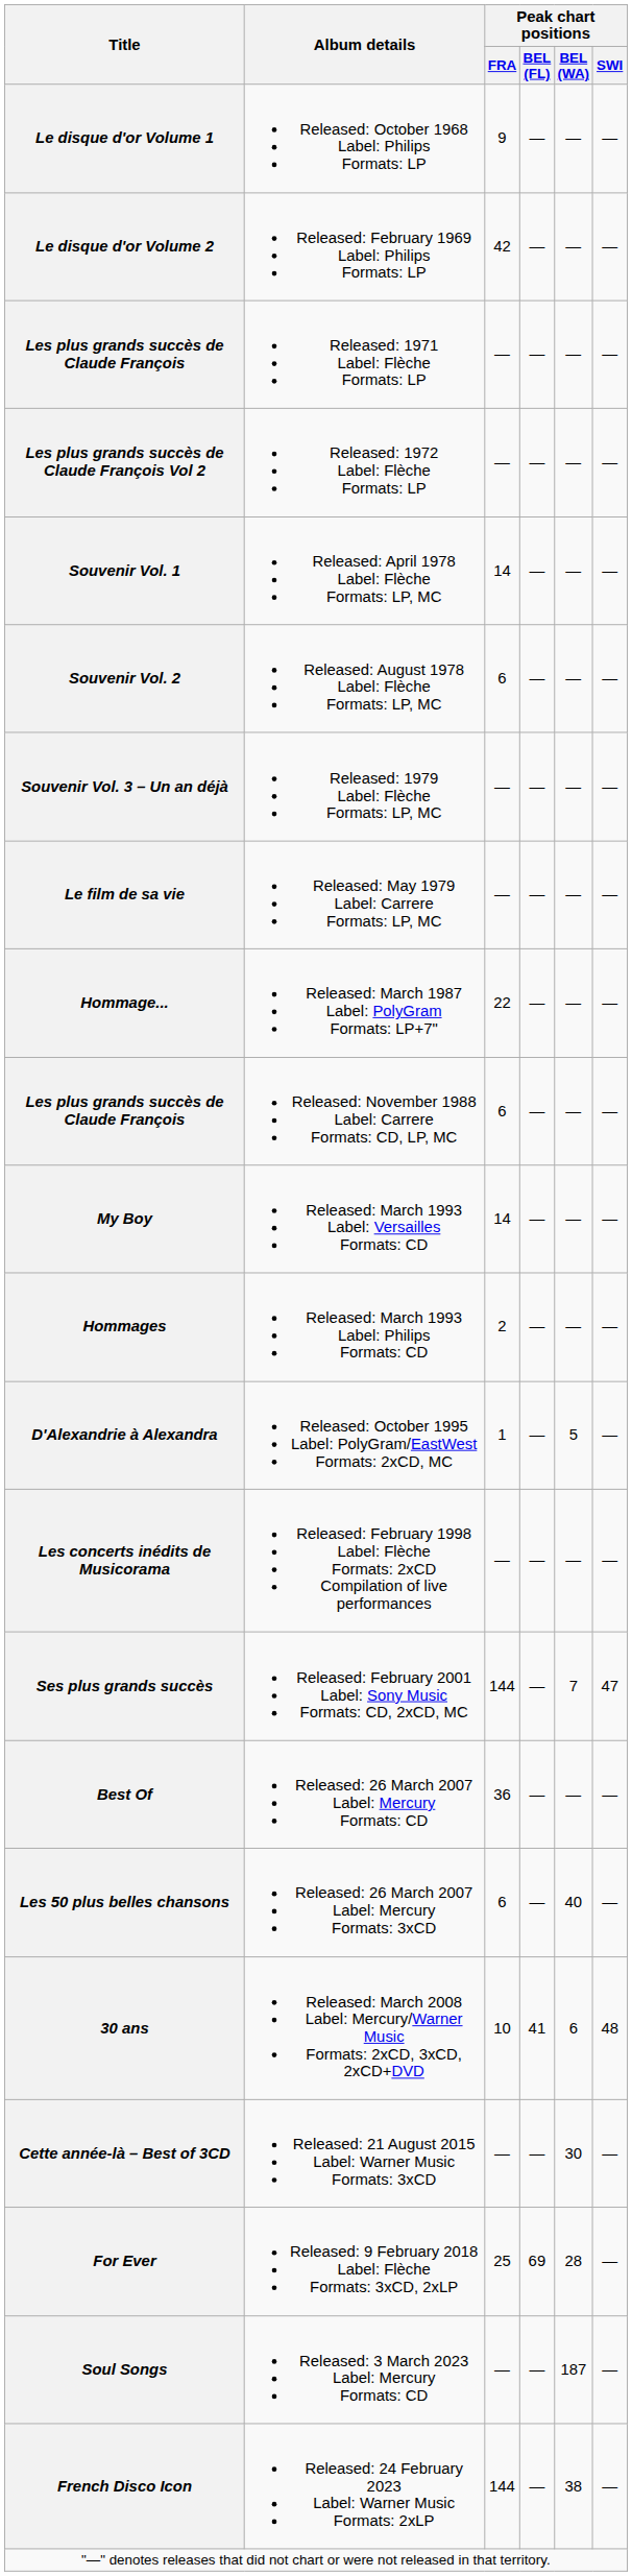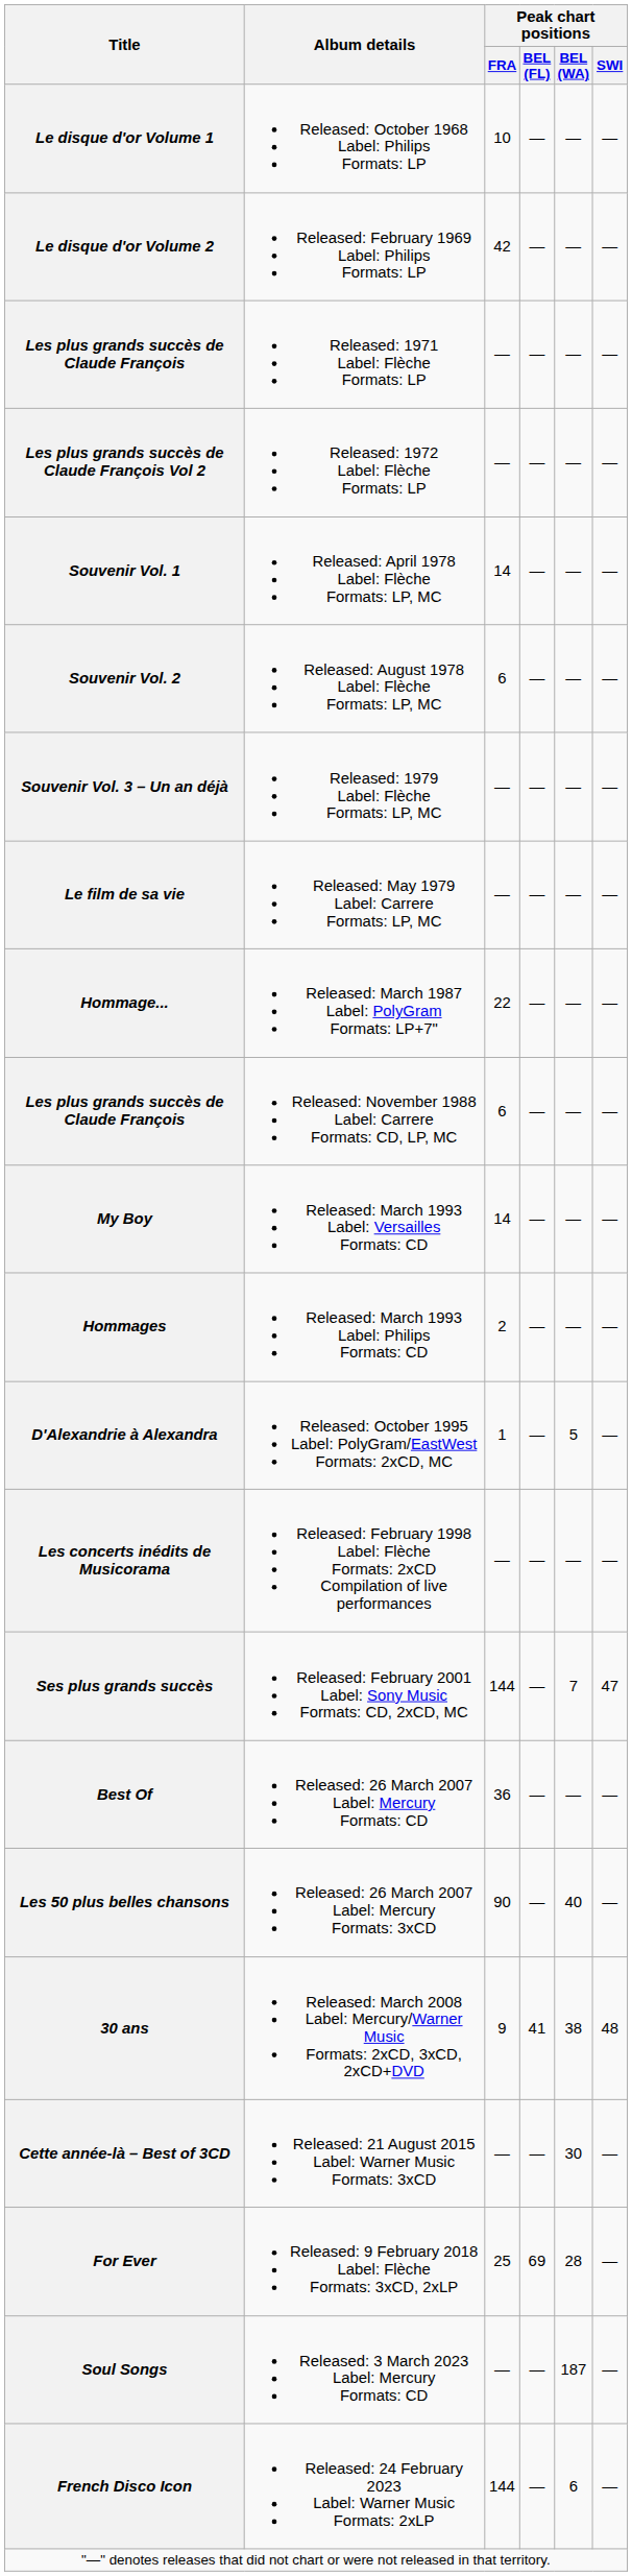Le disque d'or Volume 1 | Peak chart positions / FRA: 9 -> 10
Les 50 plus belles chansons | Peak chart positions / FRA: 6 -> 90
30 ans | Peak chart positions / FRA: 10 -> 9
30 ans | Peak chart positions / BEL (WA): 6 -> 38
French Disco Icon | Peak chart positions / BEL (WA): 38 -> 6
